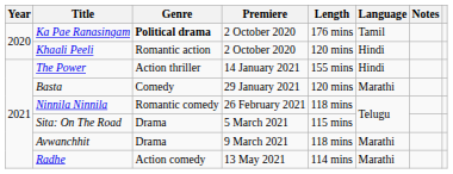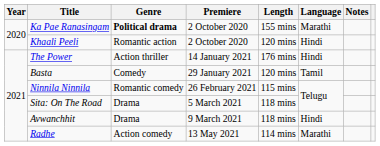Ka Pae Ranasingam | Length: 176 mins -> 155 mins
Ka Pae Ranasingam | Language: Tamil -> Marathi
The Power | Length: 155 mins -> 176 mins
Basta | Language: Marathi -> Tamil
Ninnila Ninnila | Length: 118 mins -> 115 mins
Sita: On The Road | Length: 115 mins -> 118 mins
Avwanchhit | Language: Marathi -> Hindi
